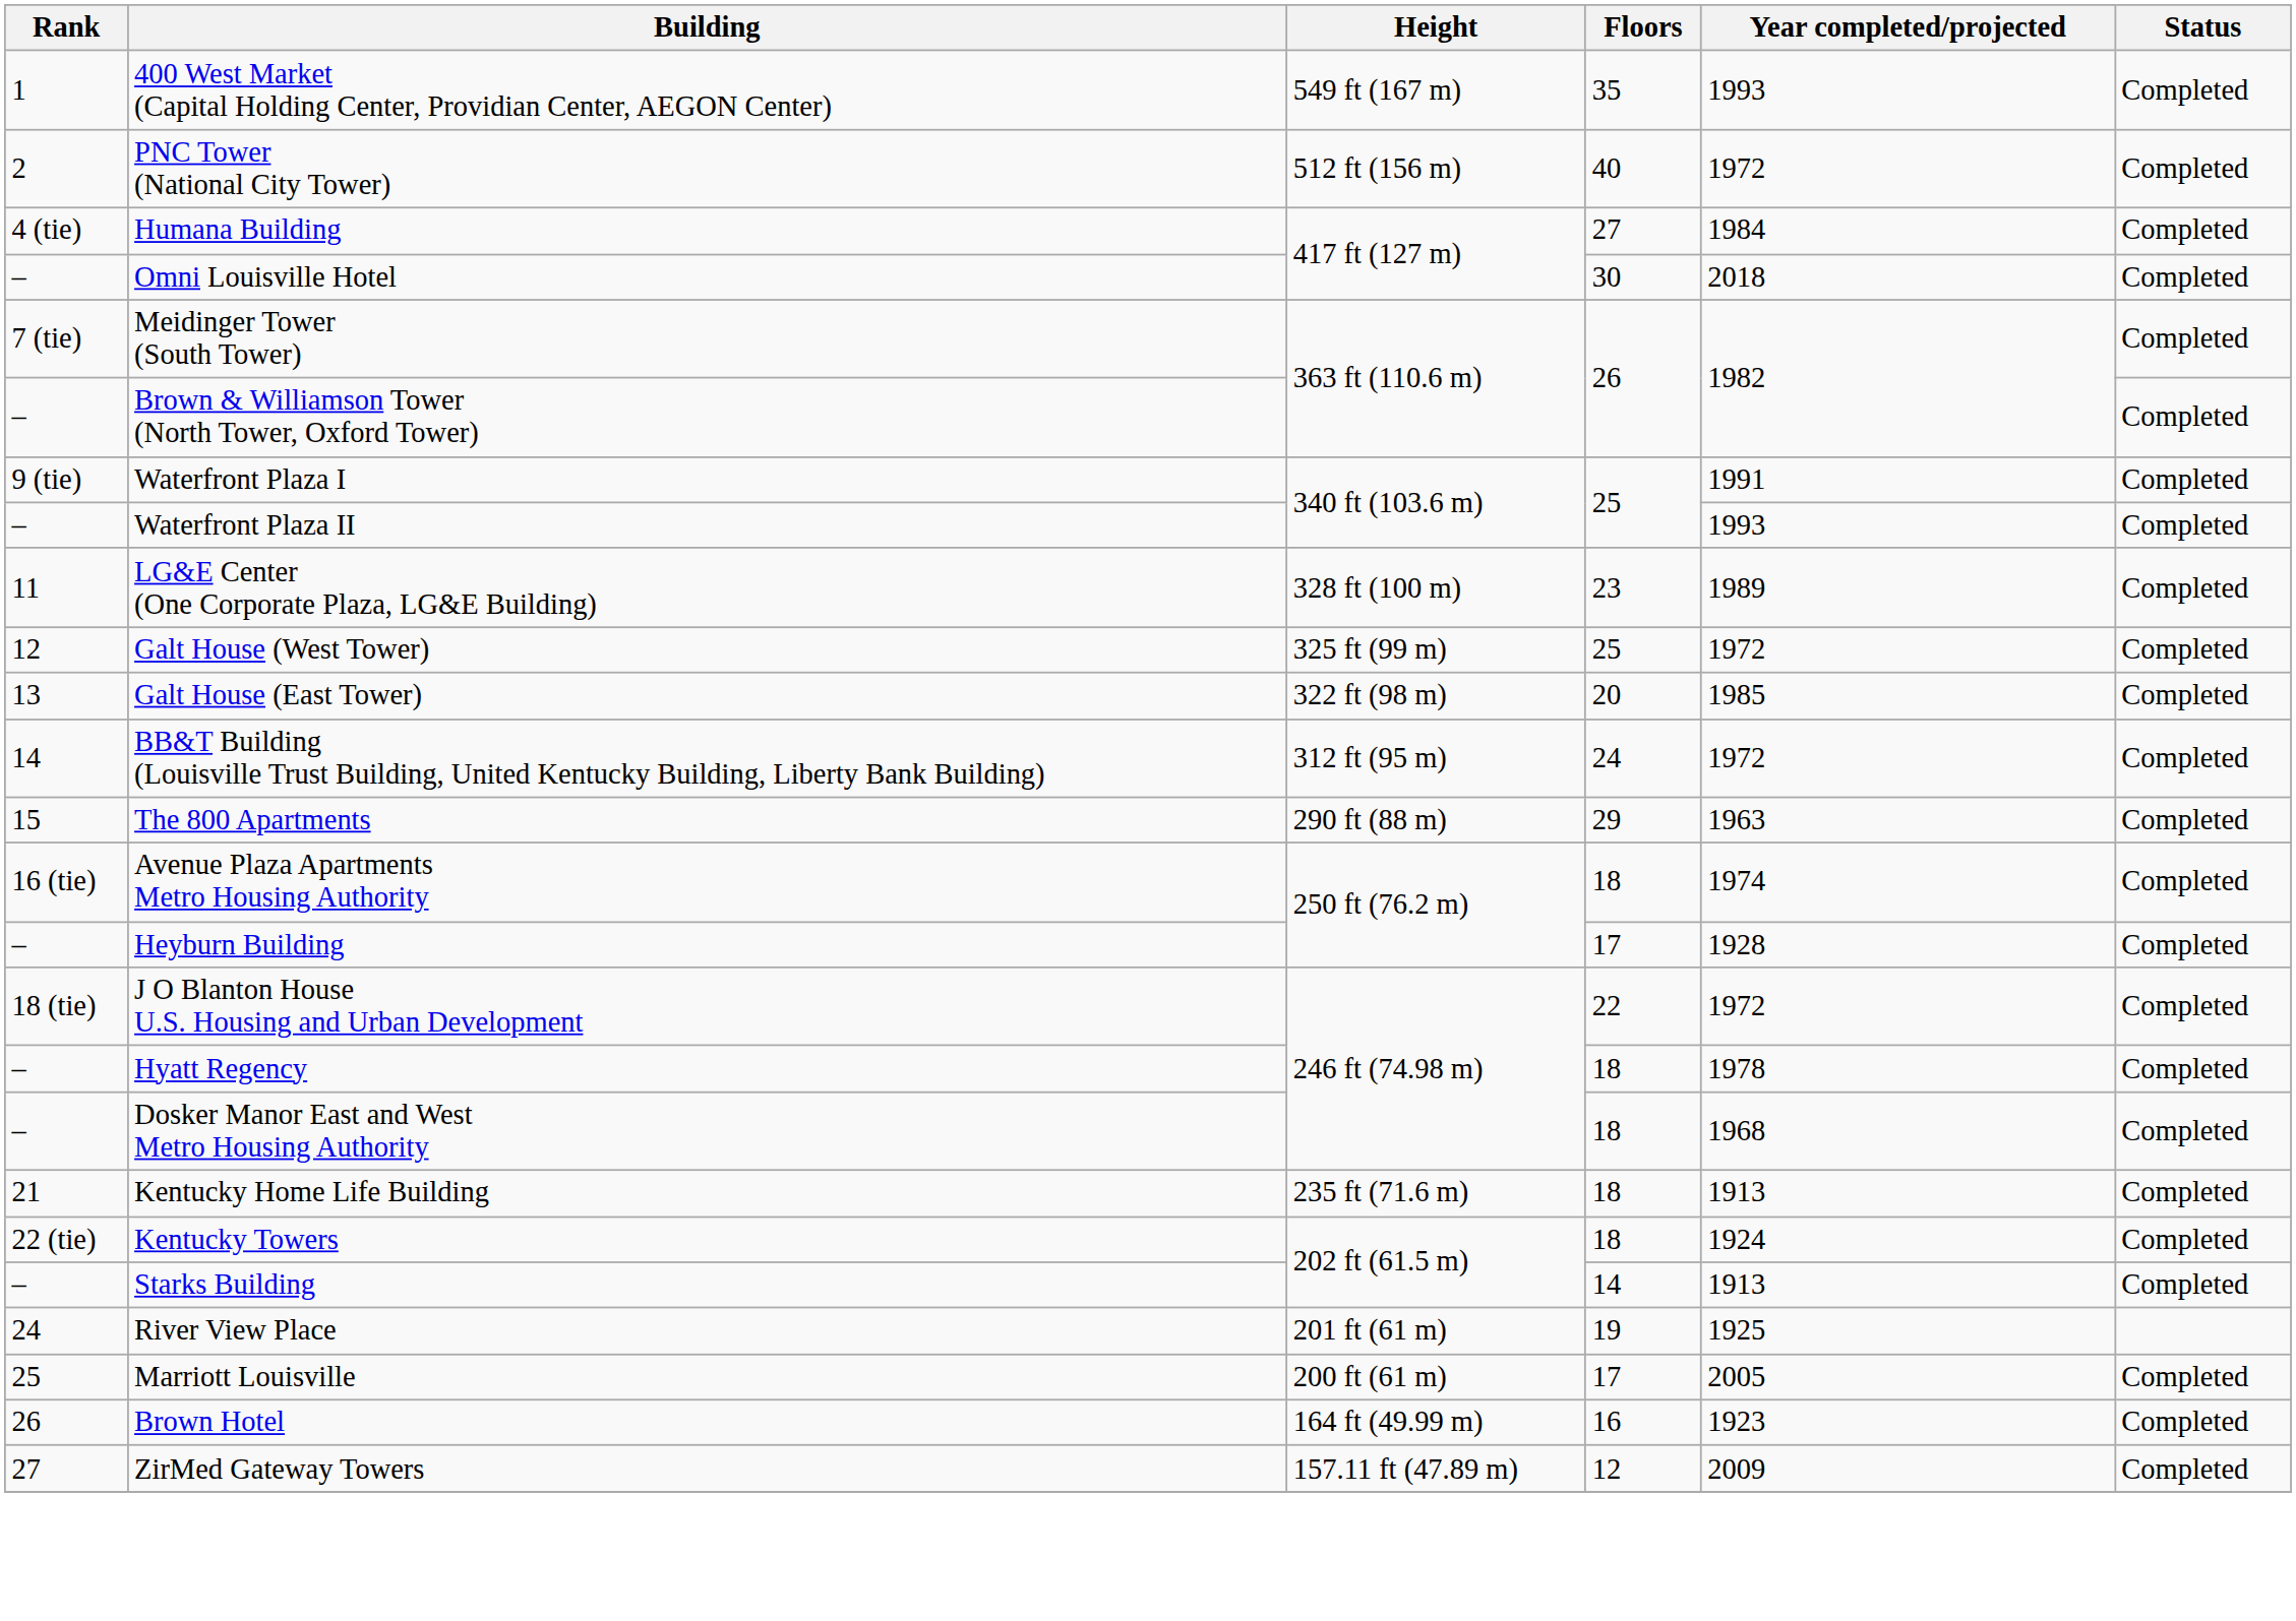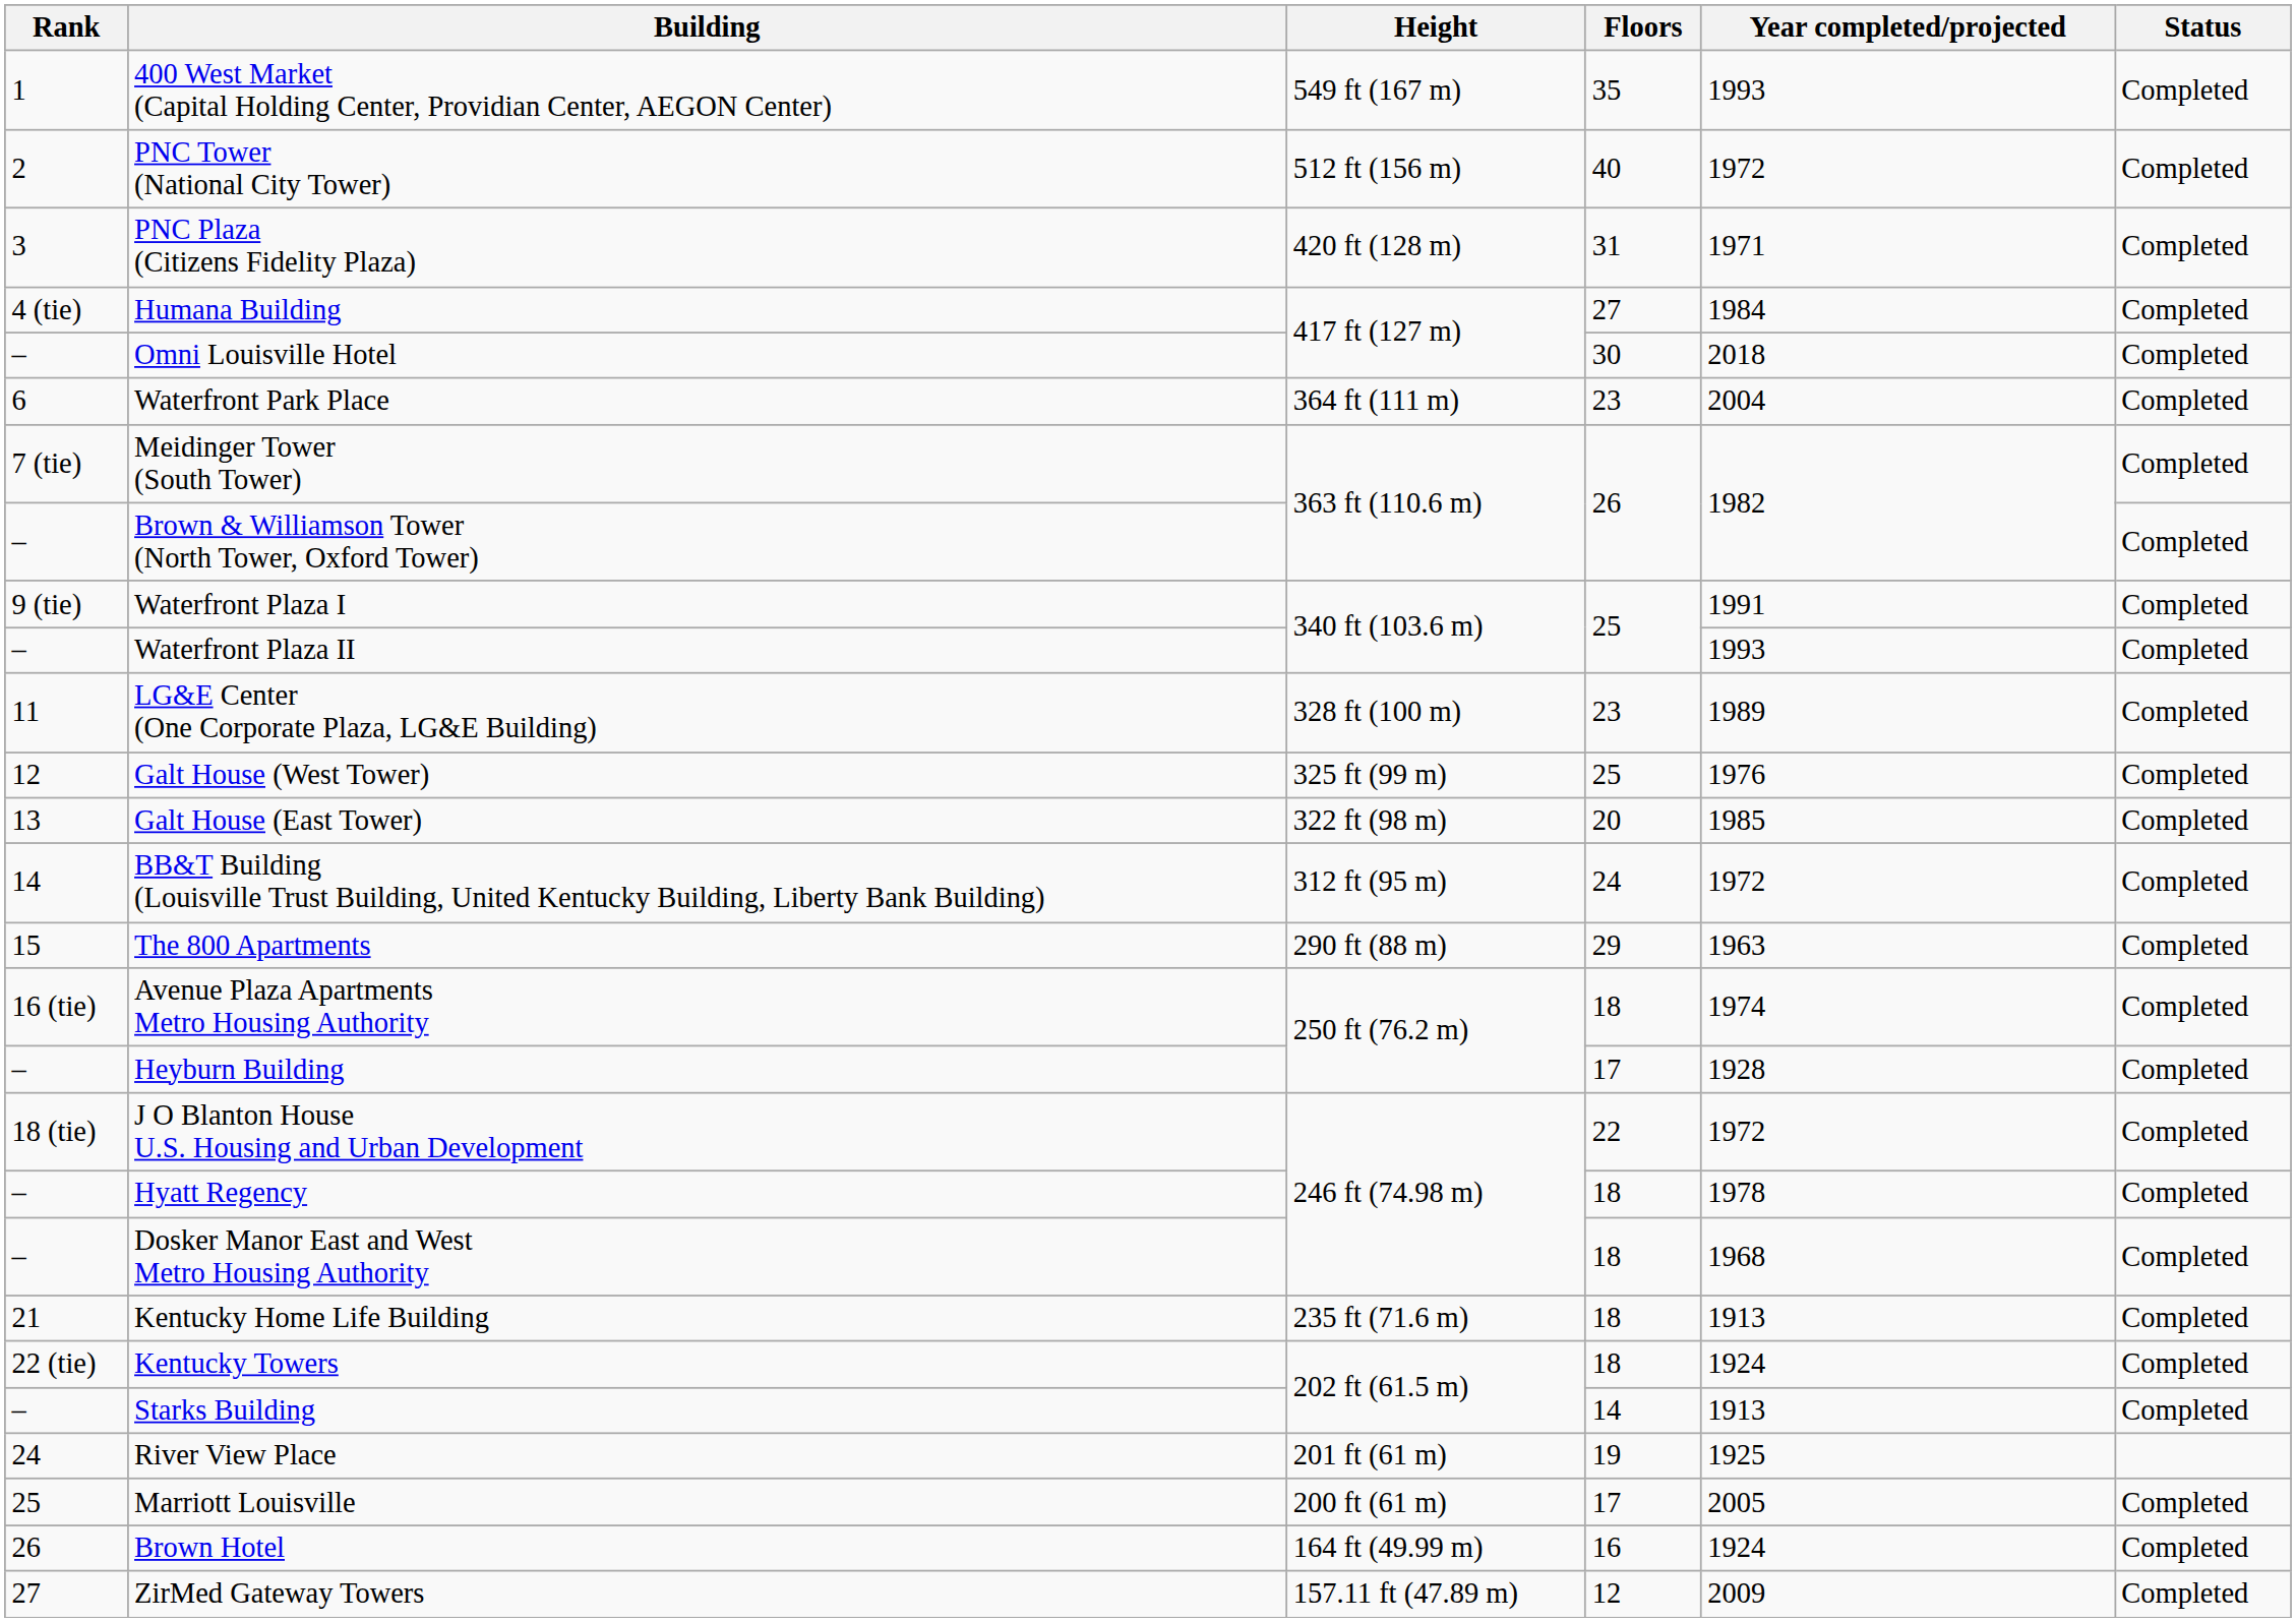+ row: 3 | PNC Plaza (Citizens Fidelity Plaza) | 420 ft (128 m) | 31 | 1971 | Completed
+ row: 6 | Waterfront Park Place | 364 ft (111 m) | 23 | 2004 | Completed
Galt House (West Tower) | Year completed/projected: 1972 -> 1976
Brown Hotel | Year completed/projected: 1923 -> 1924
